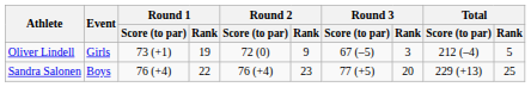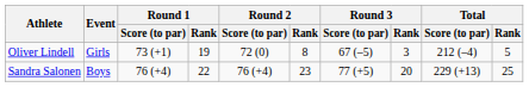Oliver Lindell | Round 2 / Rank: 9 -> 8
